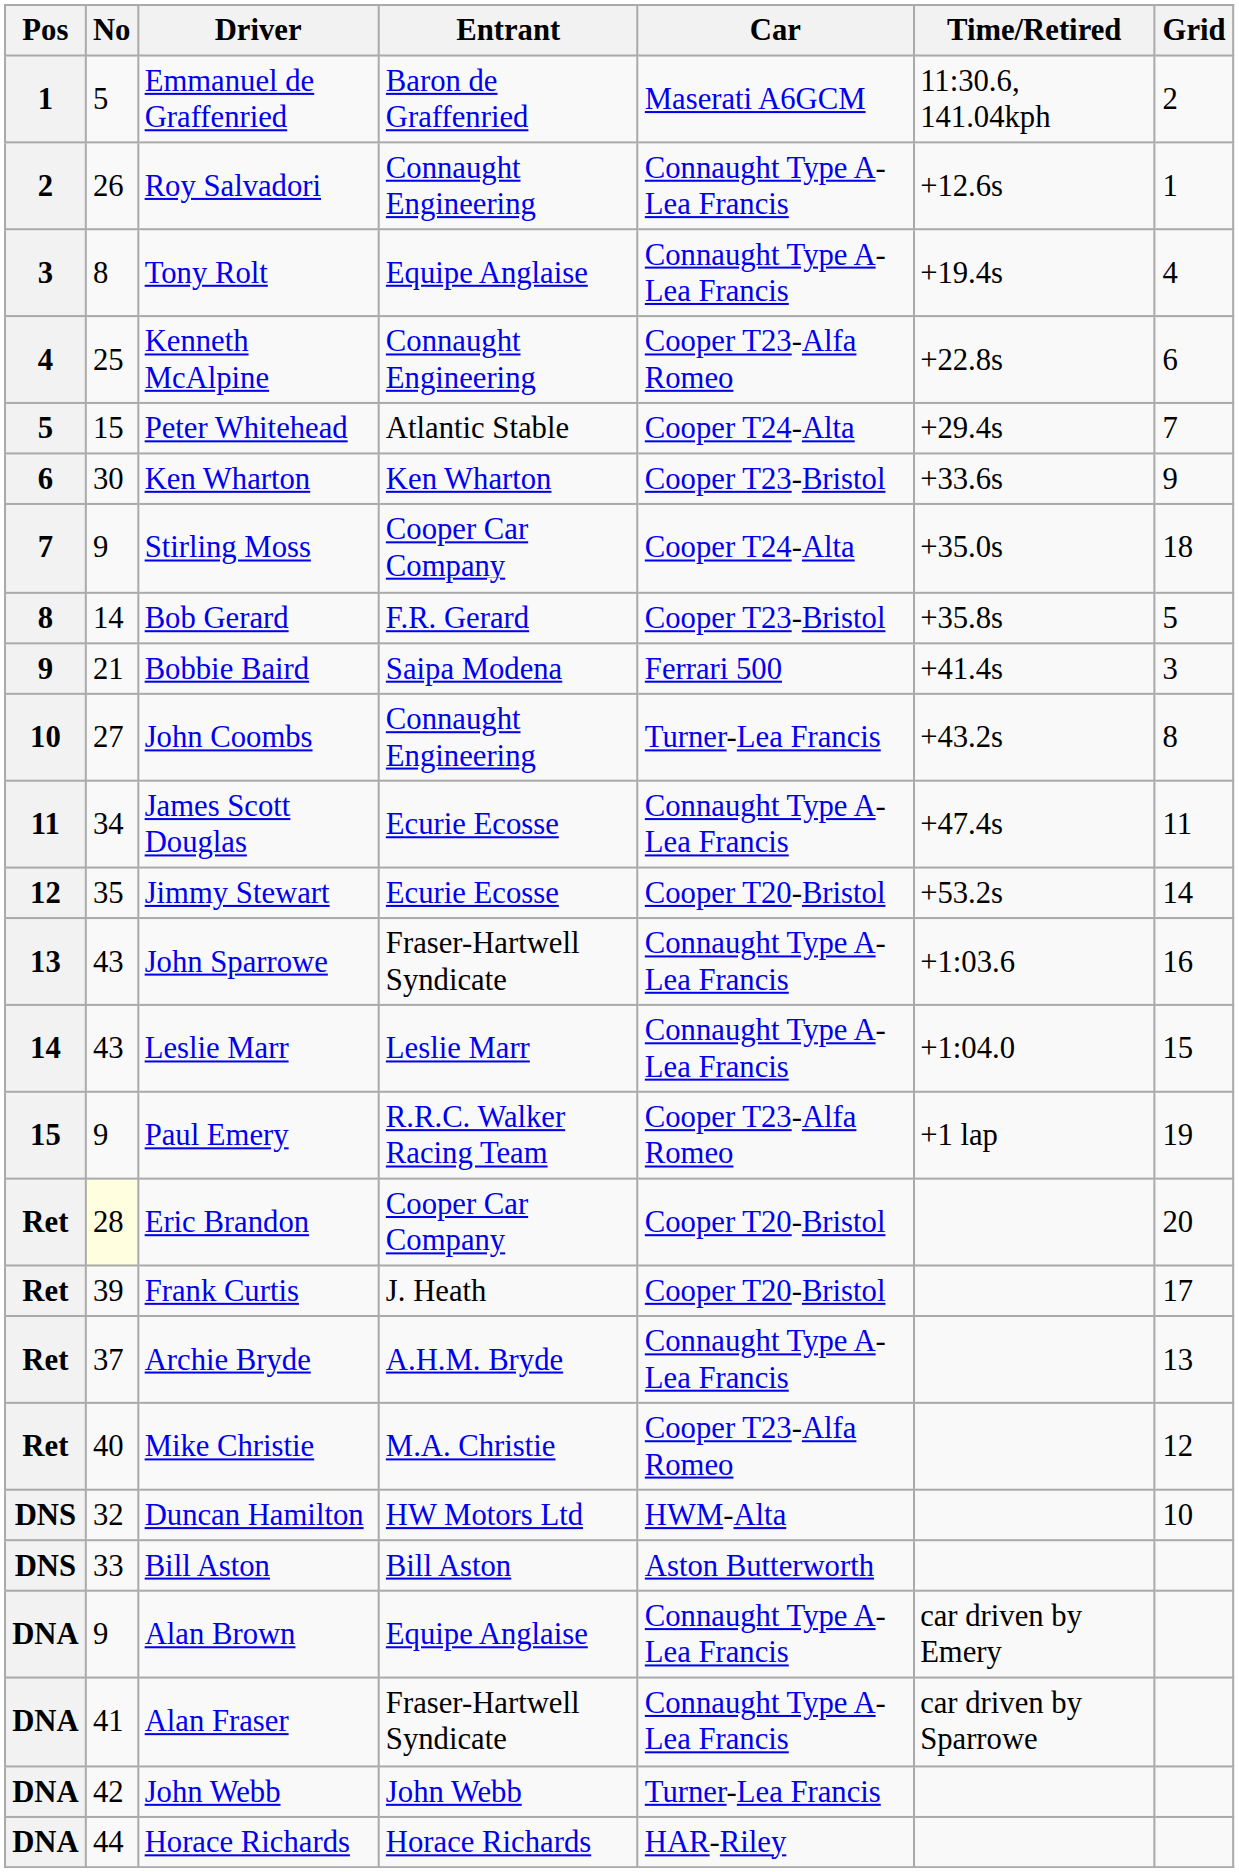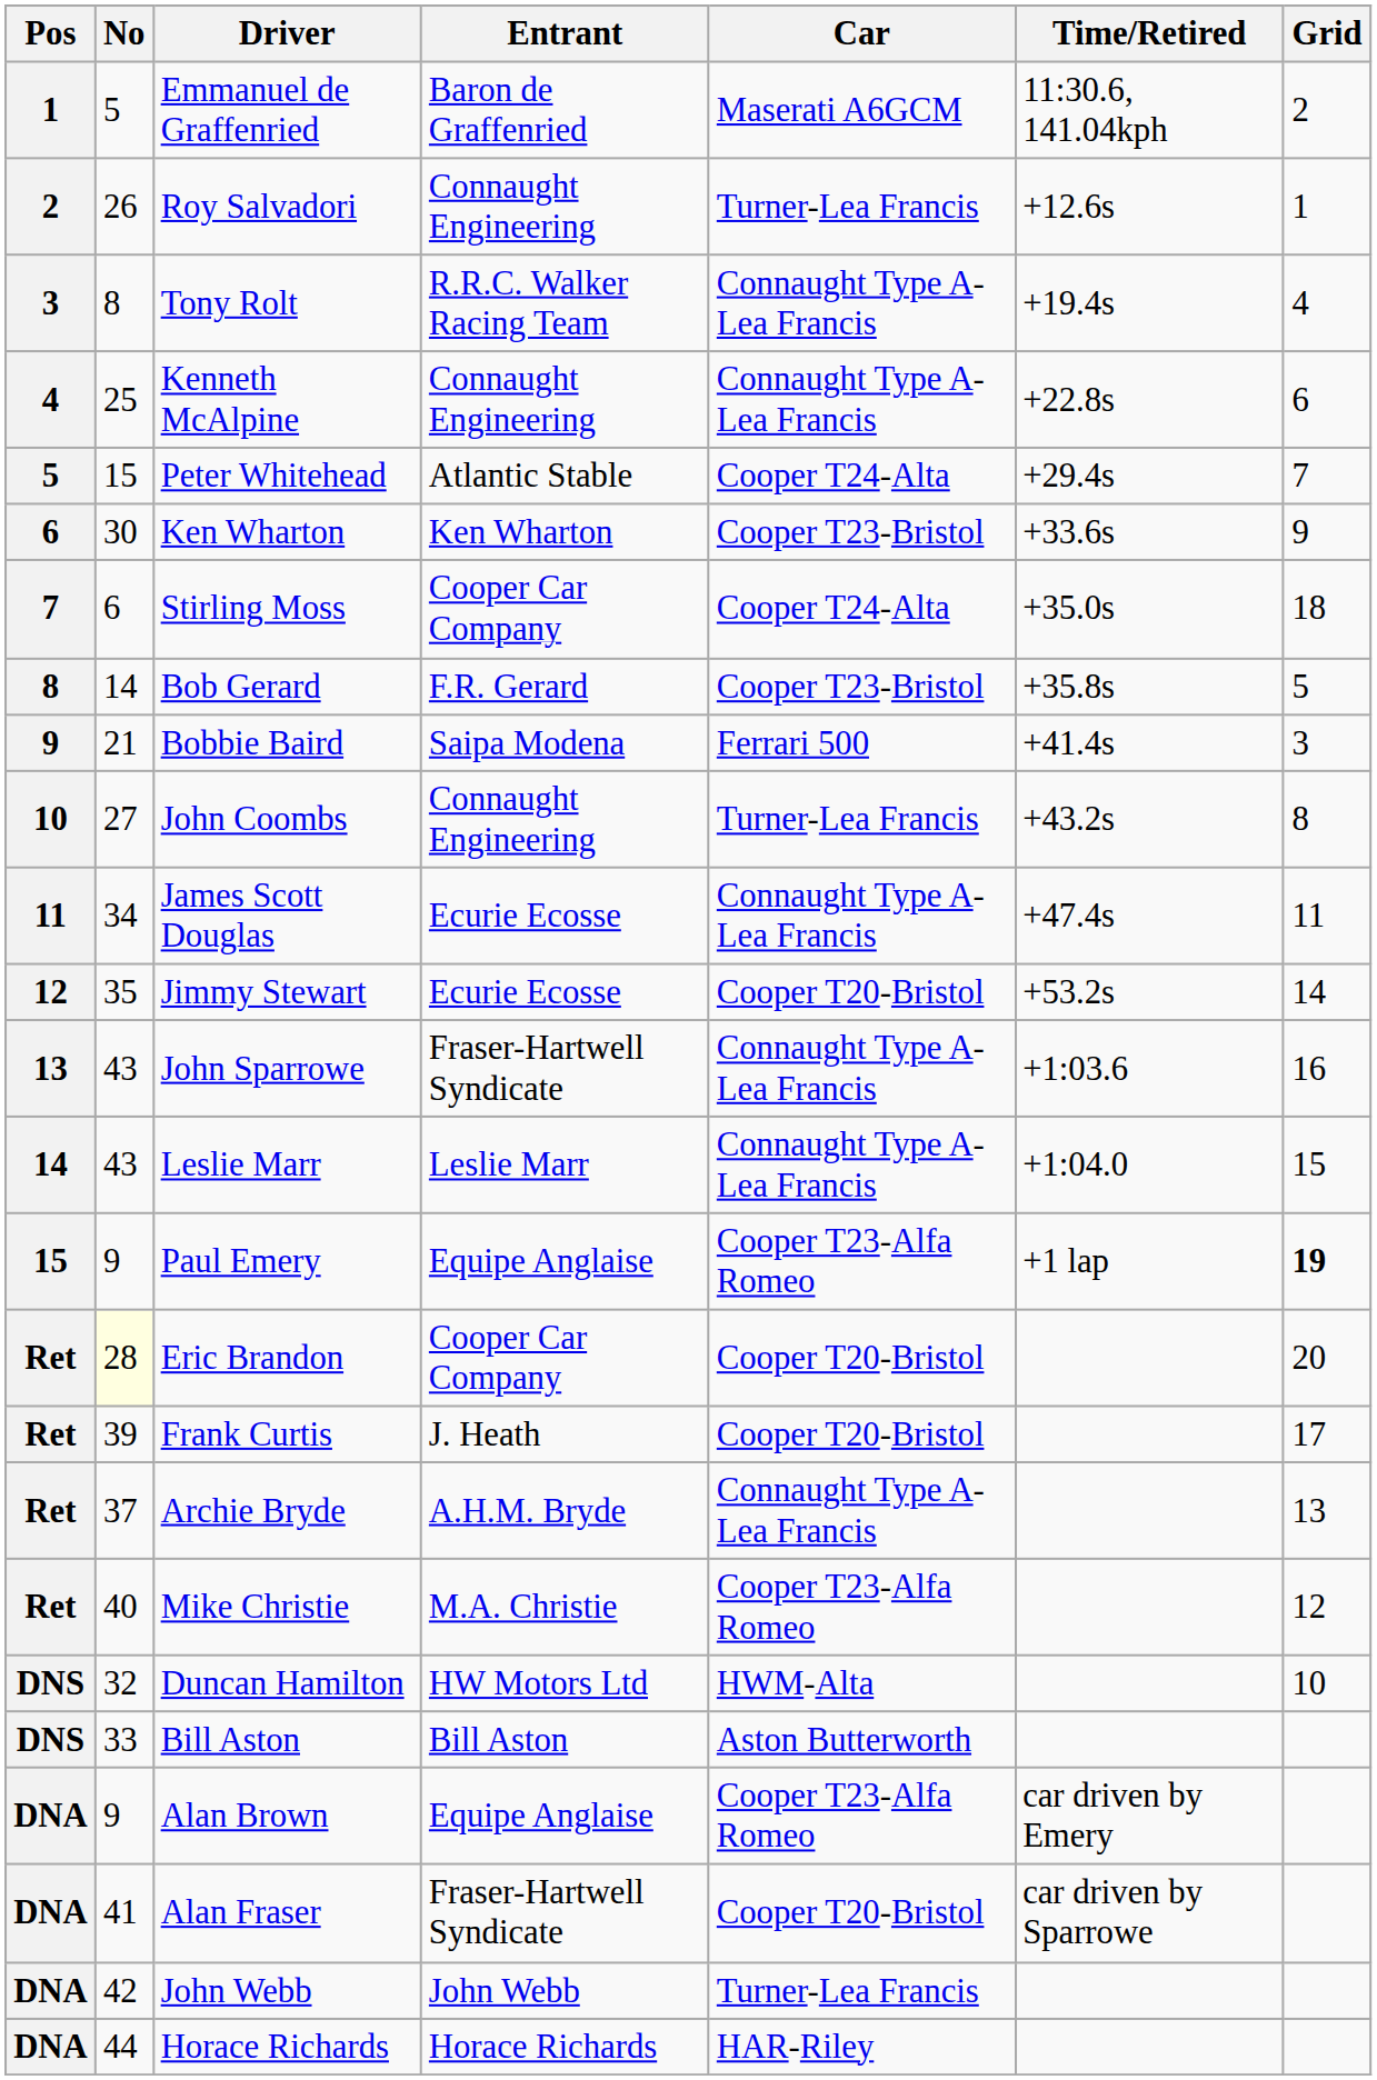Roy Salvadori | Car: Connaught Type A-Lea Francis -> Turner-Lea Francis
Tony Rolt | Entrant: Equipe Anglaise -> R.R.C. Walker Racing Team
Kenneth McAlpine | Car: Cooper T23-Alfa Romeo -> Connaught Type A-Lea Francis
Stirling Moss | No: 9 -> 6
Paul Emery | Entrant: R.R.C. Walker Racing Team -> Equipe Anglaise
Paul Emery | Grid: normal -> bold
Alan Brown | Car: Connaught Type A-Lea Francis -> Cooper T23-Alfa Romeo
Alan Fraser | Car: Connaught Type A-Lea Francis -> Cooper T20-Bristol
